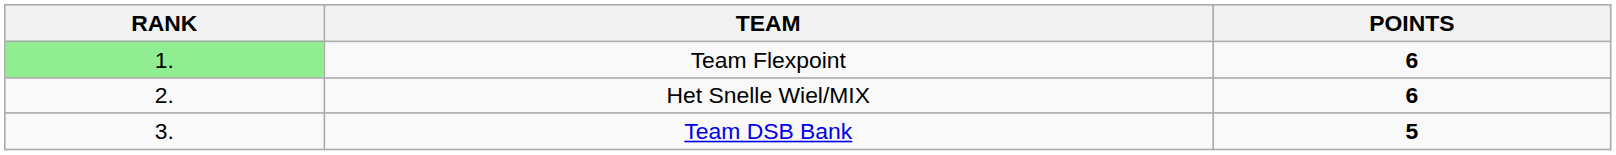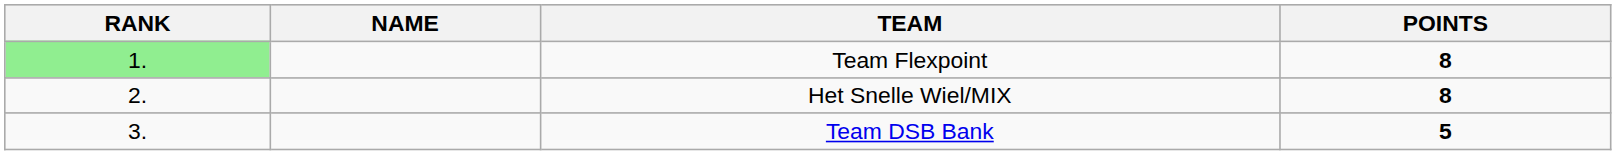+ column: NAME
Team Flexpoint | POINTS: 6 -> 8
Het Snelle Wiel/MIX | POINTS: 6 -> 8
